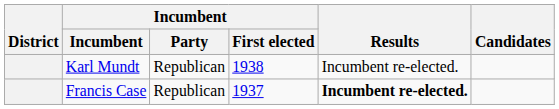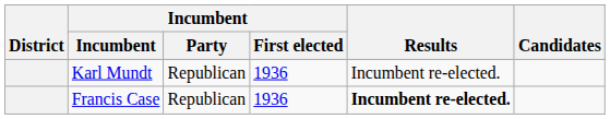Karl Mundt | Incumbent / First elected: 1938 -> 1936
Francis Case | Incumbent / First elected: 1937 -> 1936
